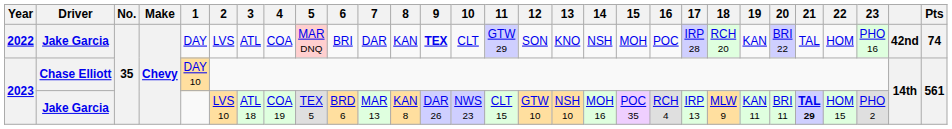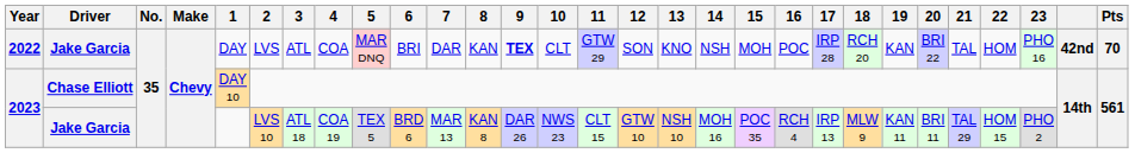2022 | Pts: 74 -> 70
2023 / Jake Garcia | 21: bold -> normal
